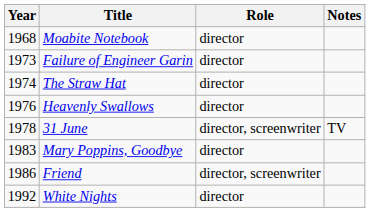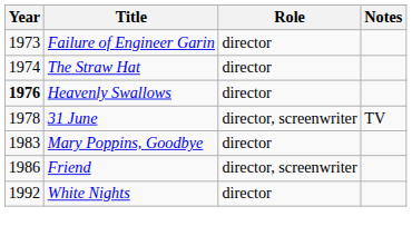- row: 1968 | Moabite Notebook | director
Heavenly Swallows | Year: normal -> bold
